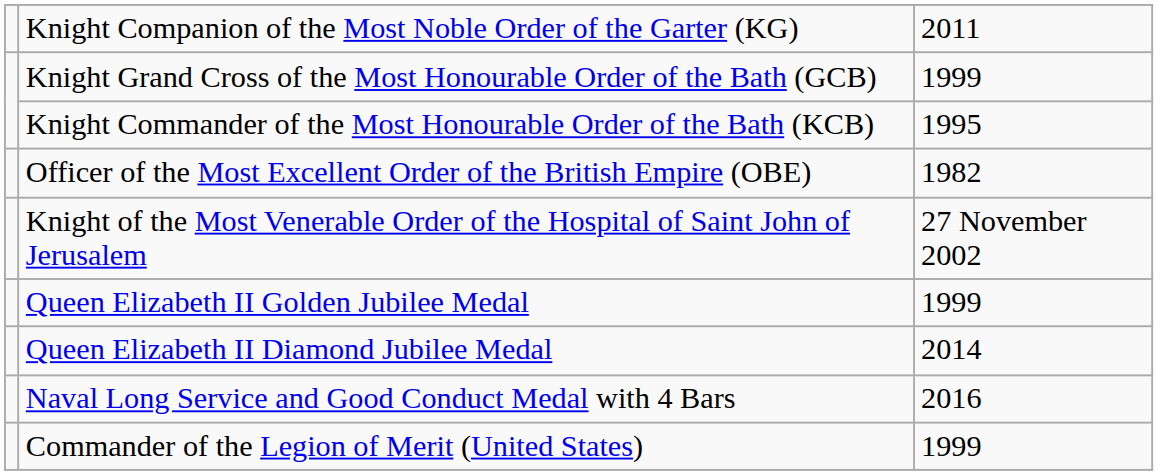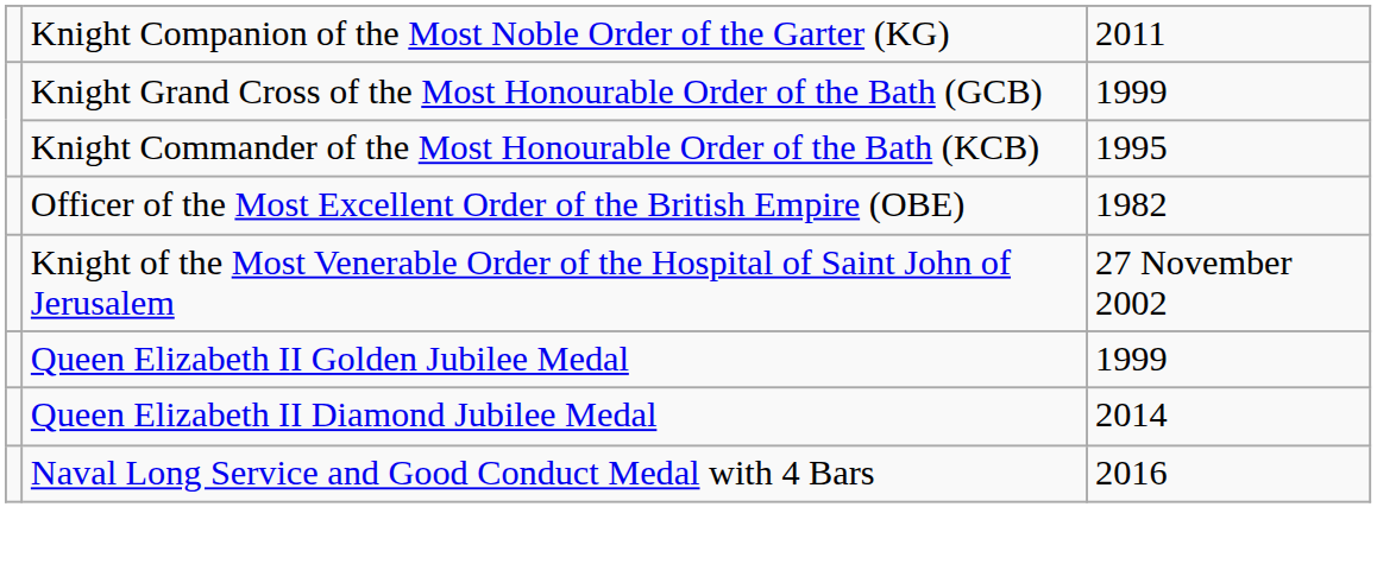- row: Commander of the Legion of Merit (United States) | 1999
